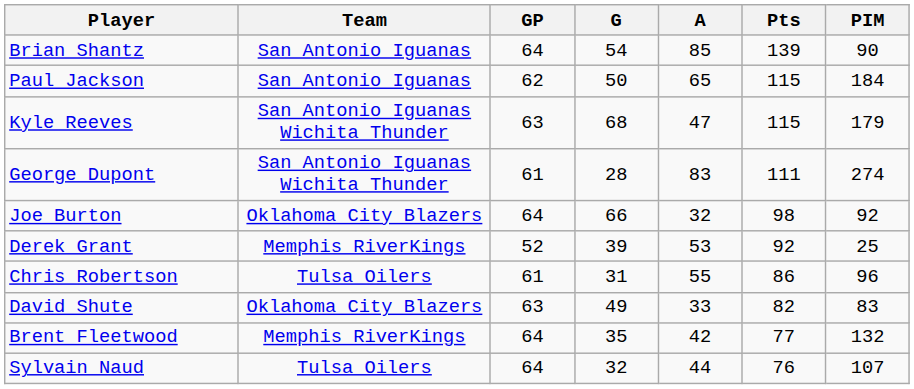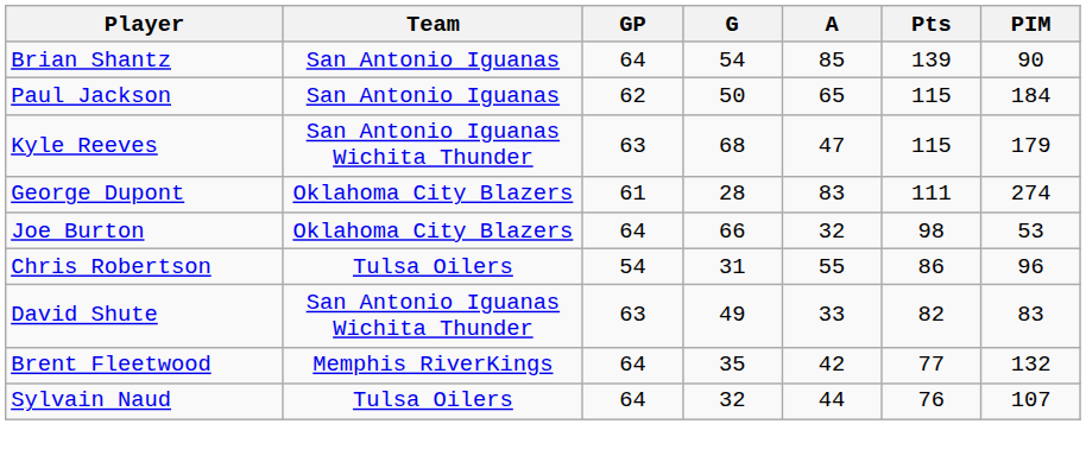George Dupont | Team: San Antonio Iguanas Wichita Thunder -> Oklahoma City Blazers
Joe Burton | PIM: 92 -> 53
- row: Derek Grant | Memphis RiverKings | 52 | 39 | 53 | 92 | 25
Chris Robertson | GP: 61 -> 54
David Shute | Team: Oklahoma City Blazers -> San Antonio Iguanas Wichita Thunder
